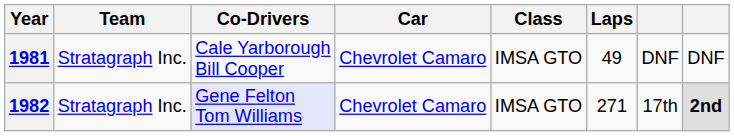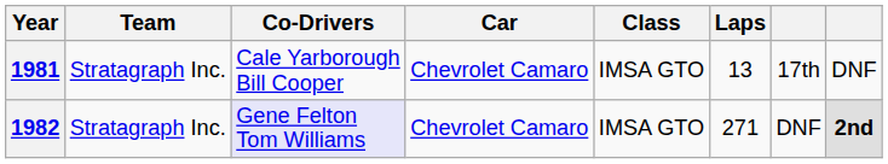1981 | Laps: 49 -> 13
1981 | column 7: DNF -> 17th
1982 | column 7: 17th -> DNF
